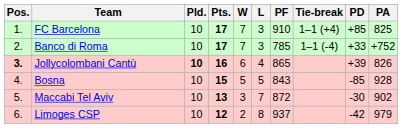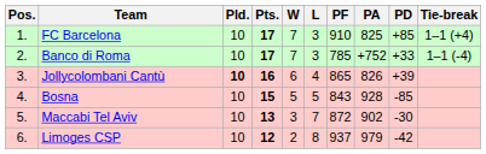columns swapped: PA <-> Tie-break
Jollycolombani Cantù | Pos.: bold -> normal
